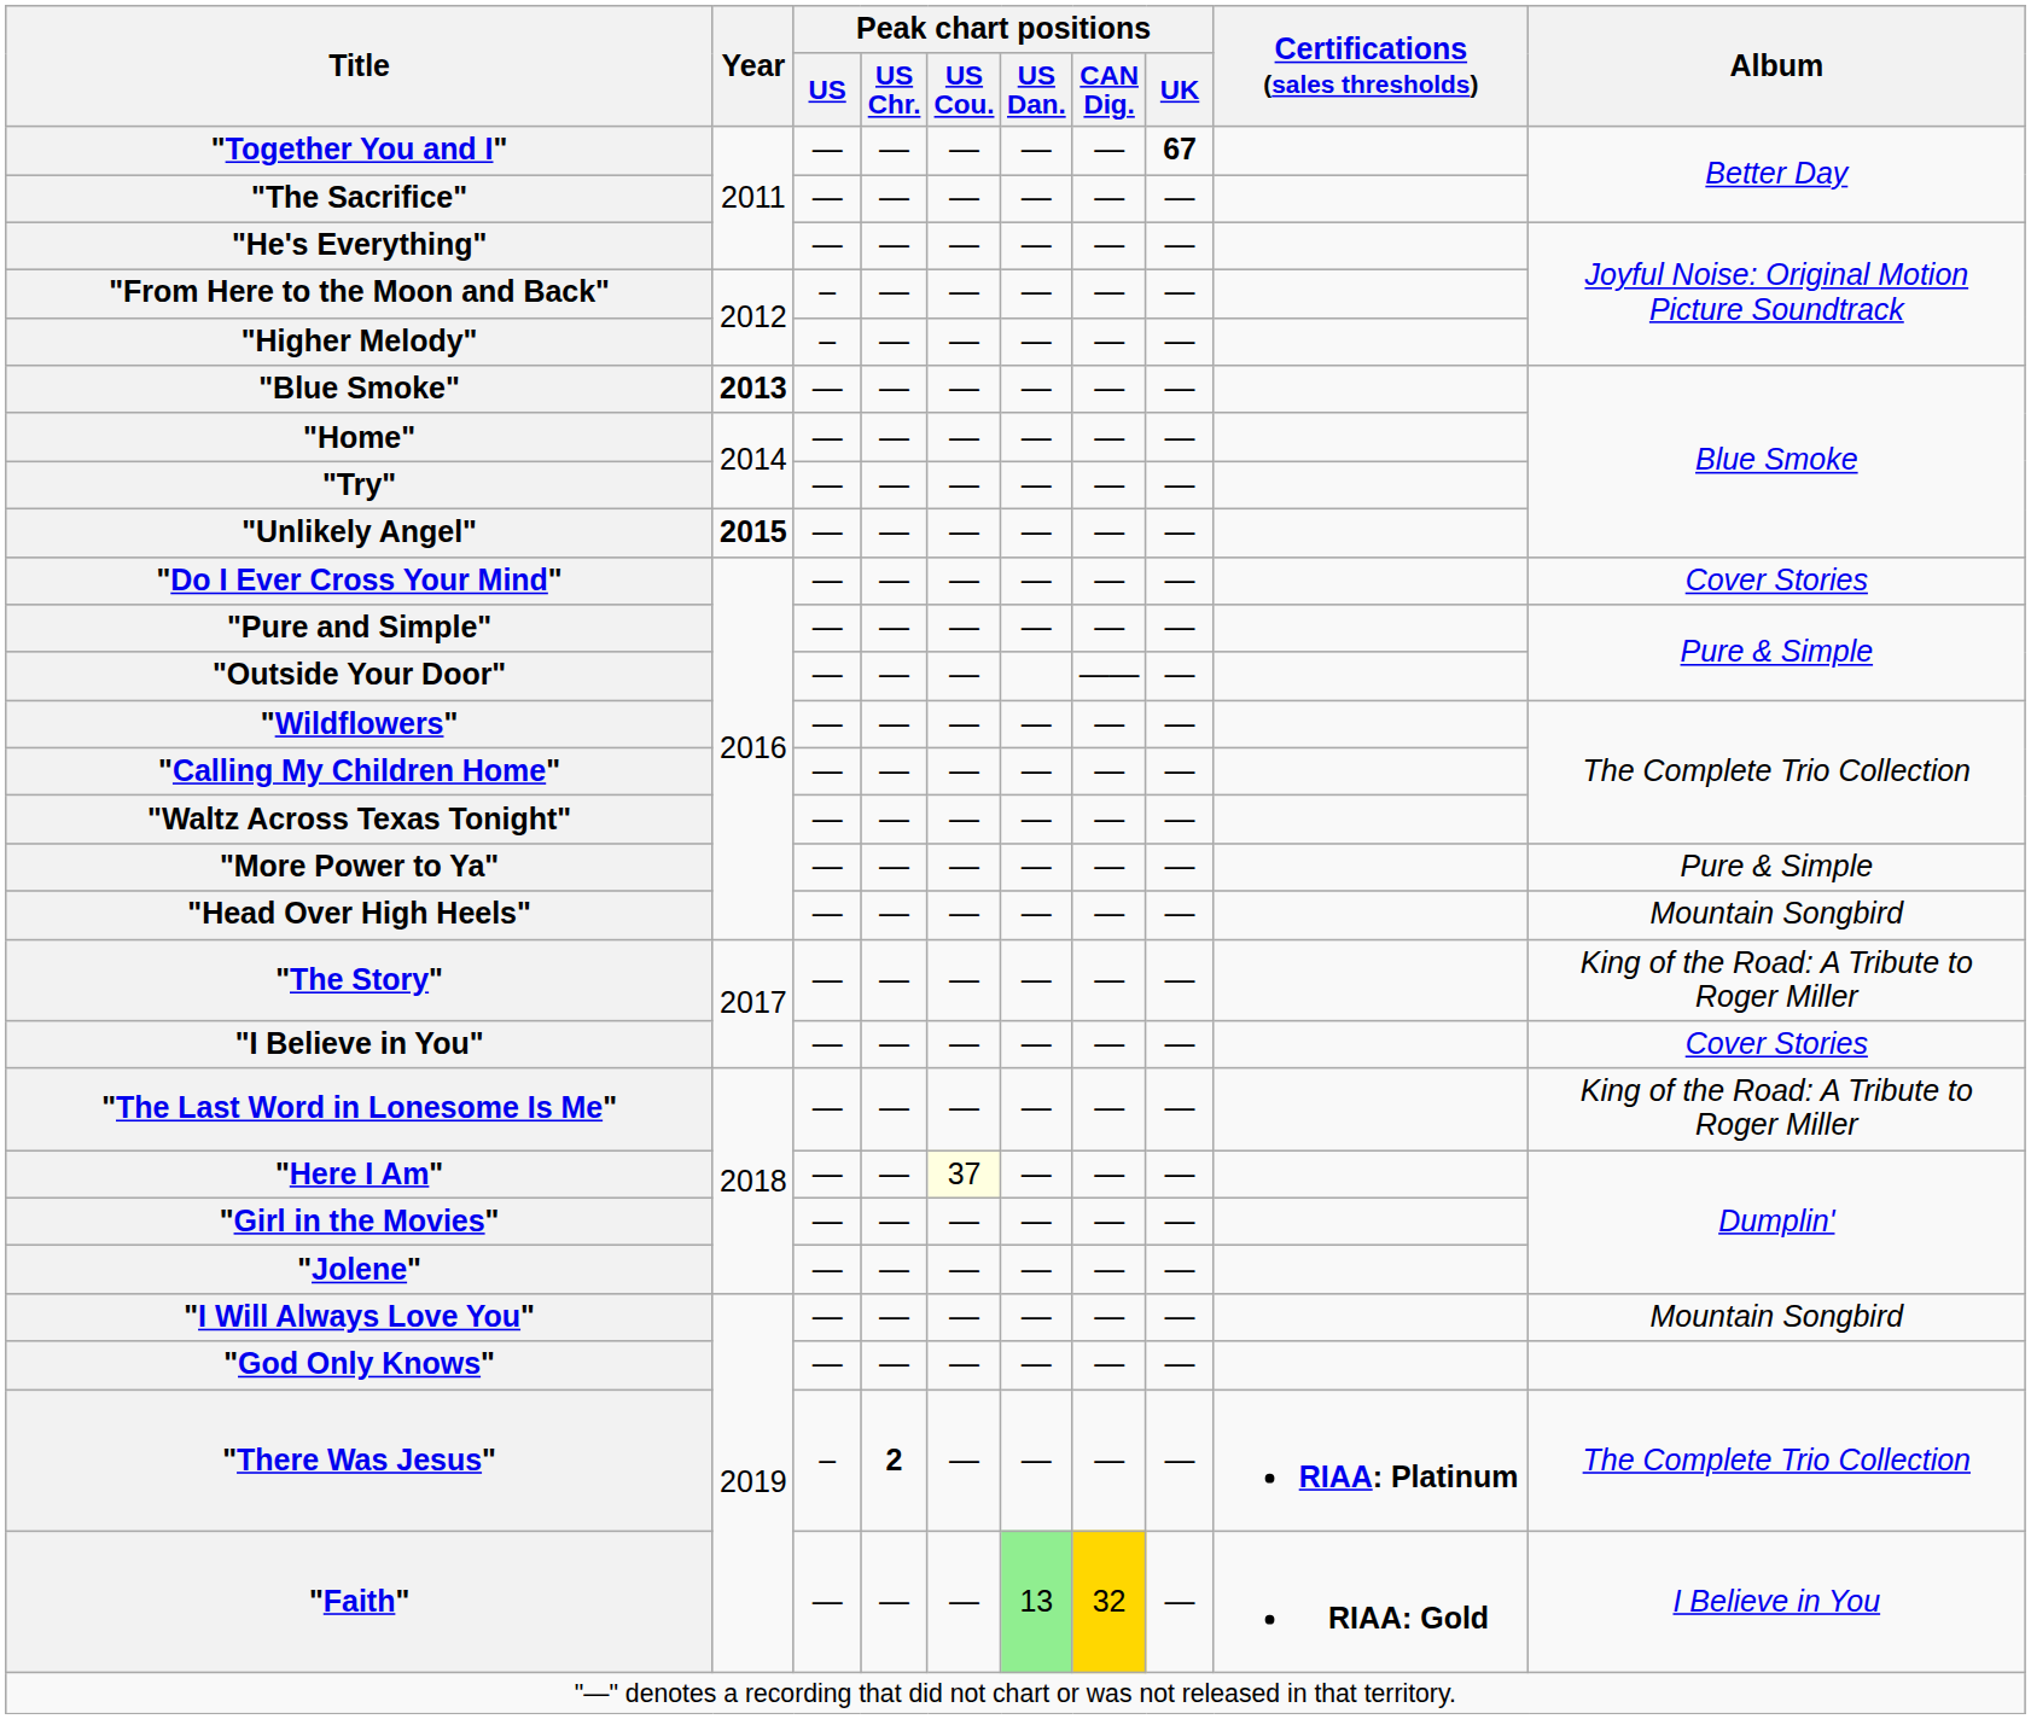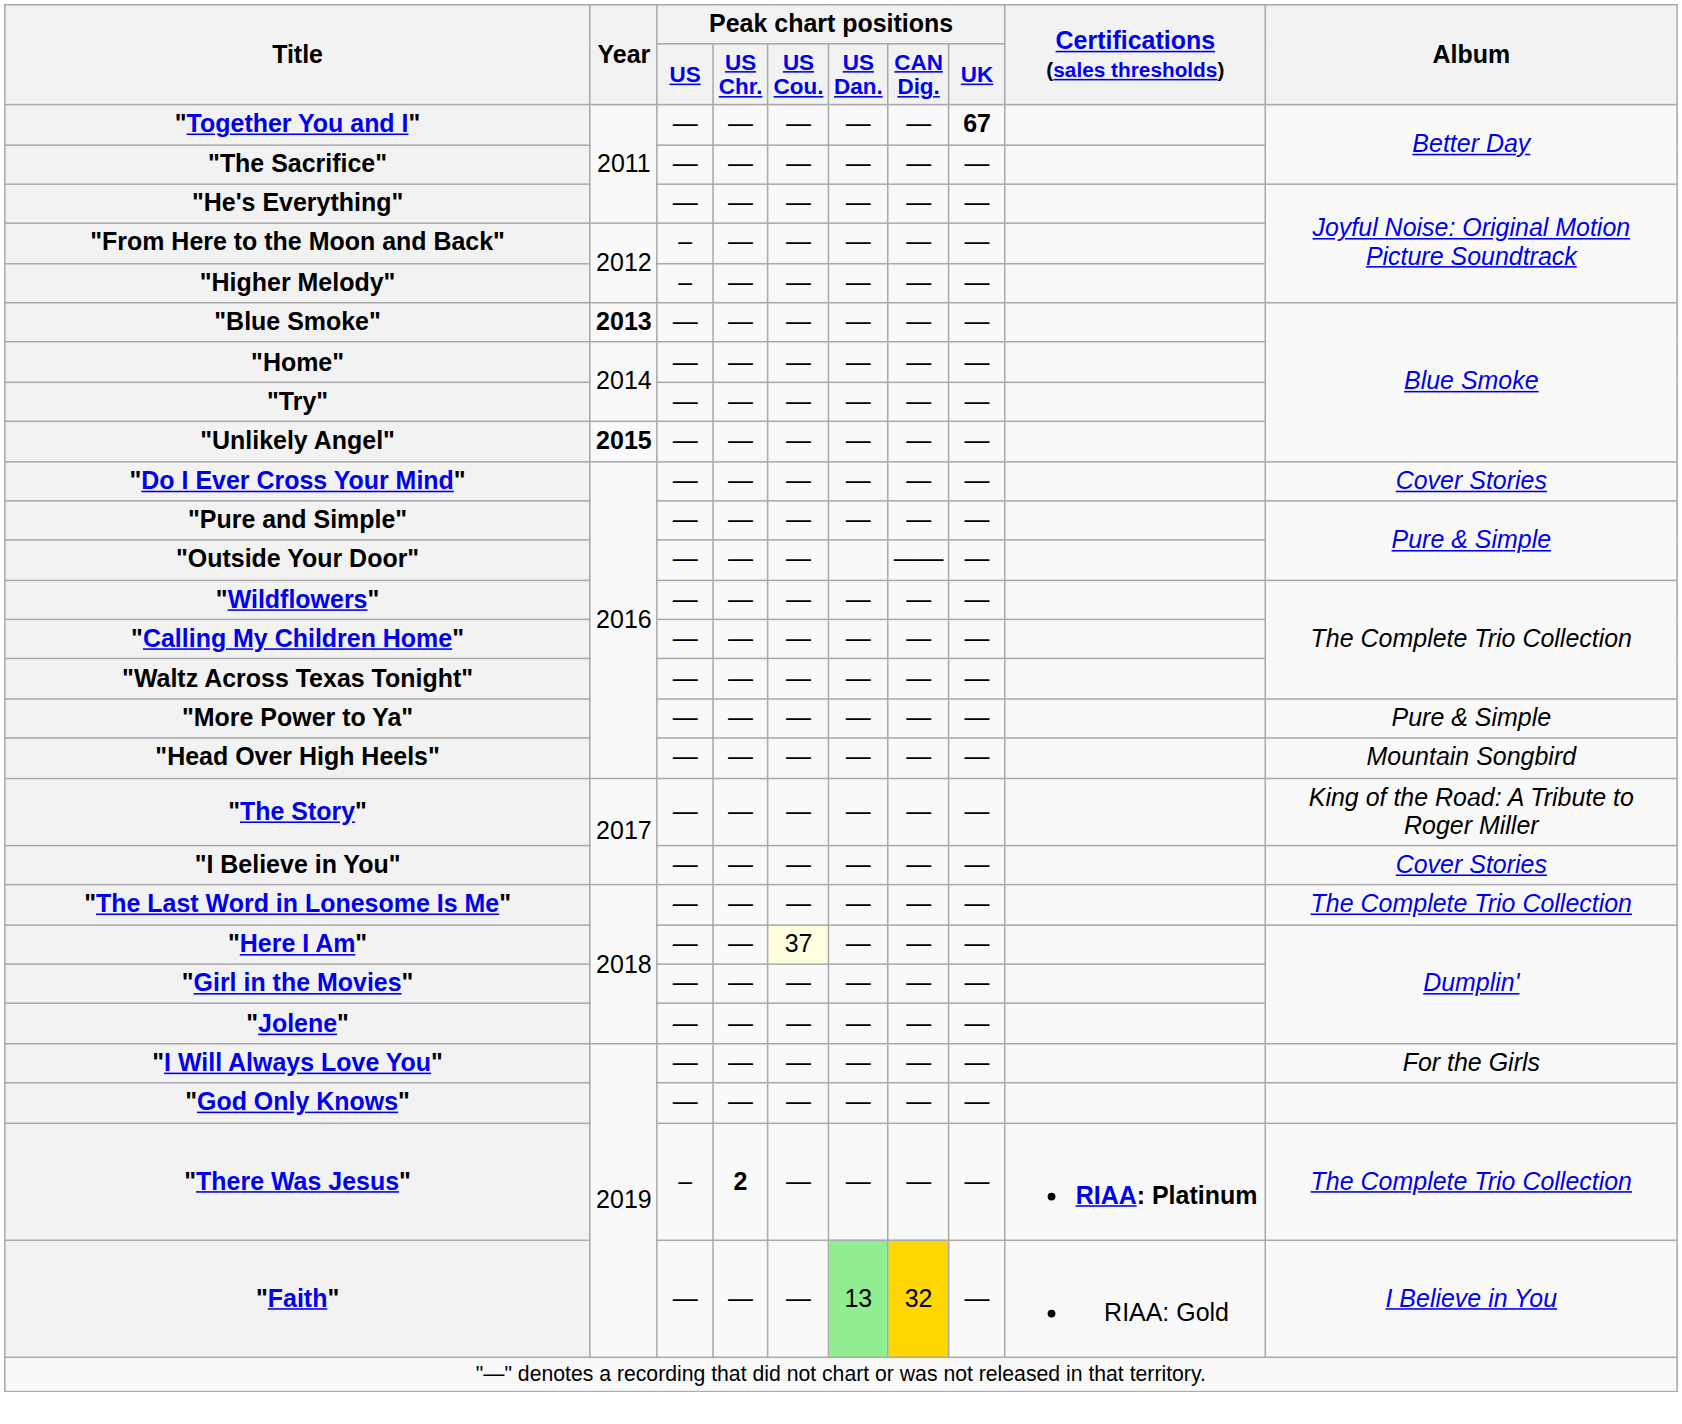"The Last Word in Lonesome Is Me" | Album: King of the Road: A Tribute to Roger Miller -> The Complete Trio Collection
"I Will Always Love You" | Album: Mountain Songbird -> For the Girls
"Faith" | Certifications (sales thresholds): bold -> normal
